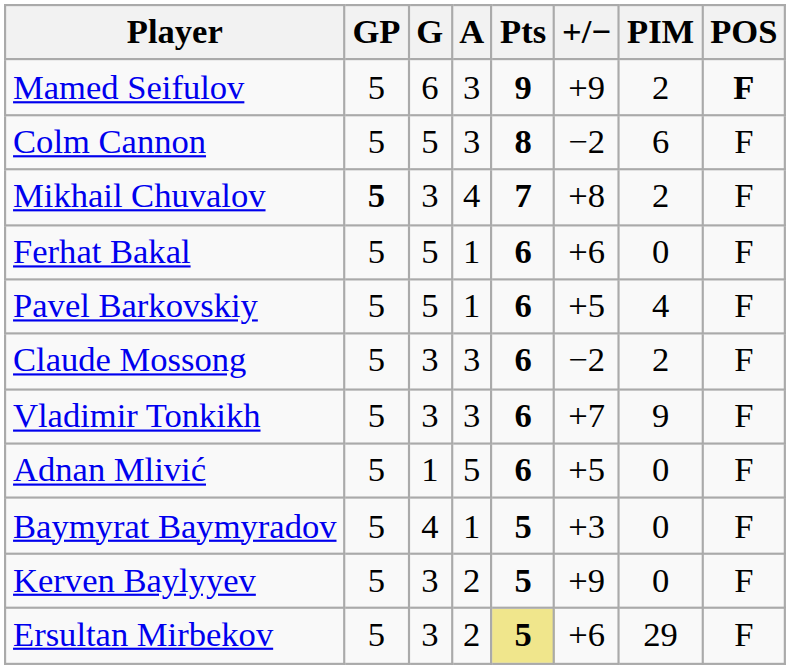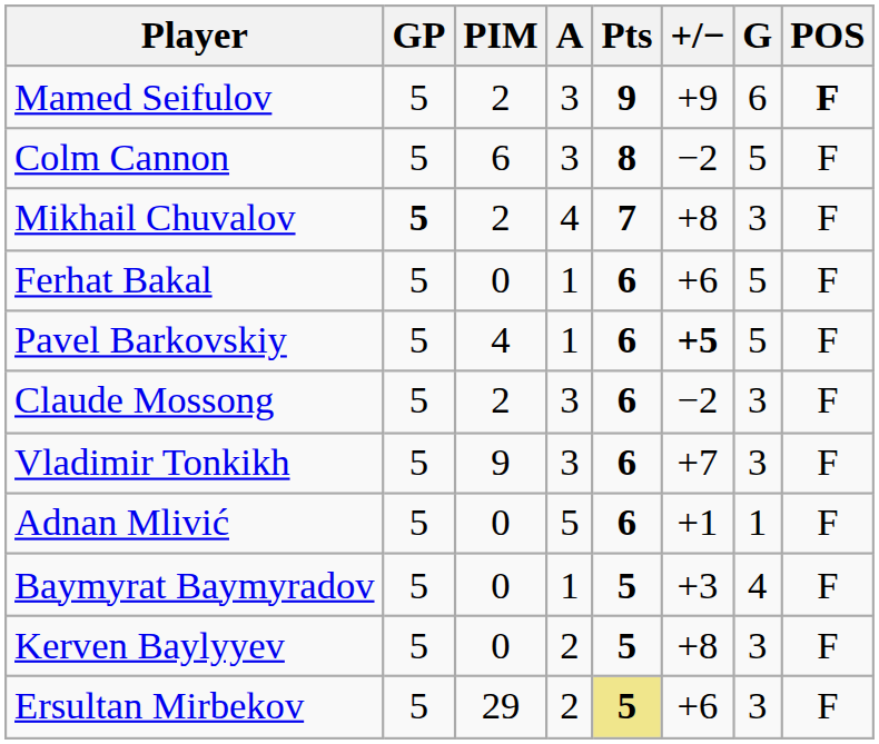columns swapped: G <-> PIM
Pavel Barkovskiy | +/−: normal -> bold
Adnan Mlivić | +/−: +5 -> +1
Kerven Baylyyev | +/−: +9 -> +8
